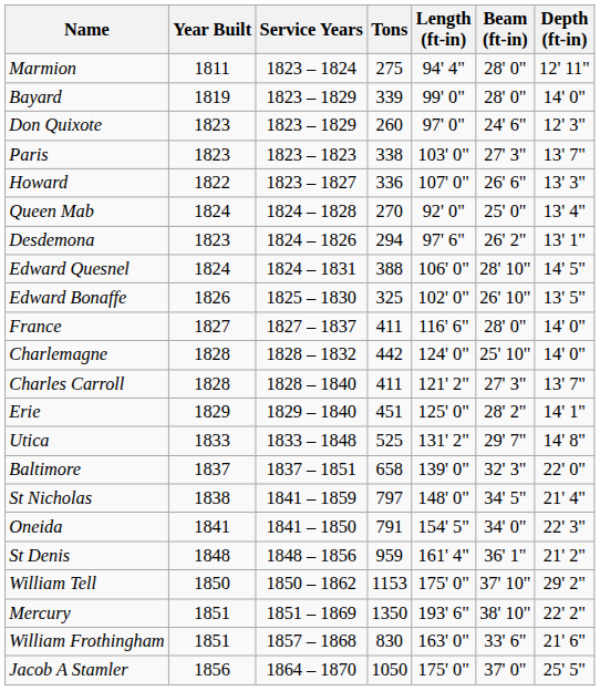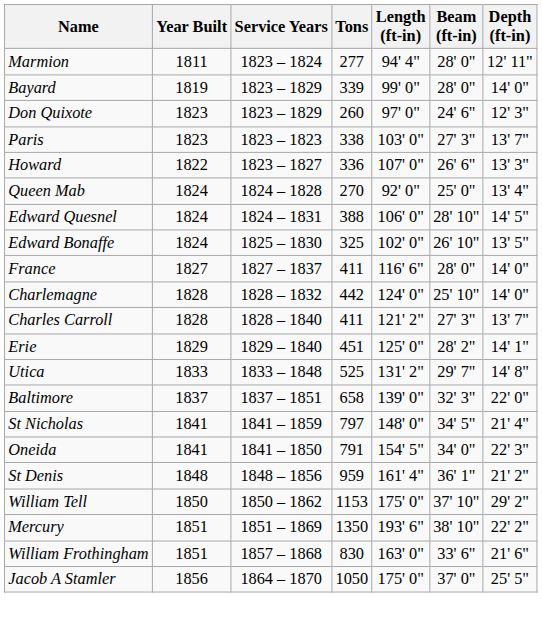Marmion | Tons: 275 -> 277
- row: Desdemona | 1823 | 1824 – 1826 | 294 | 97' 6" | 26' 2" | 13' 1"
Edward Bonaffe | Year Built: 1826 -> 1824
St Nicholas | Year Built: 1838 -> 1841
